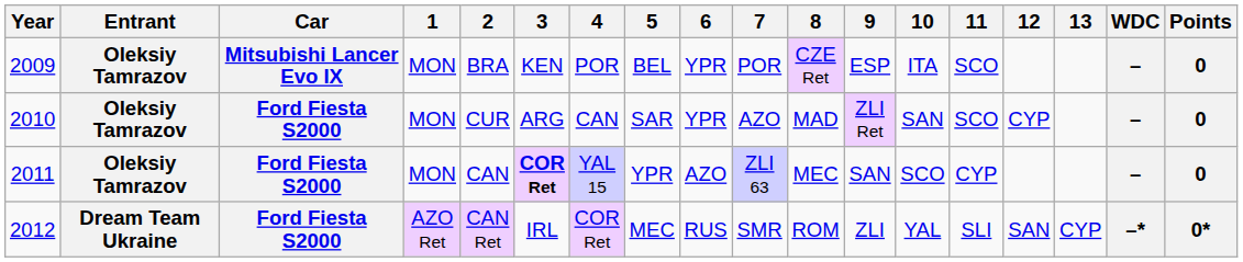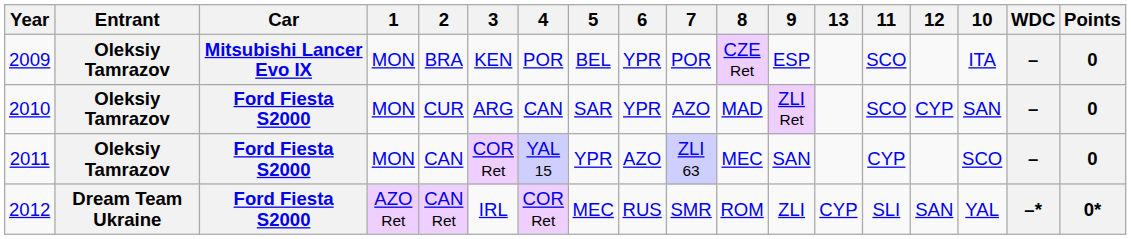columns swapped: 10 <-> 13
2011 | 3: bold -> normal
